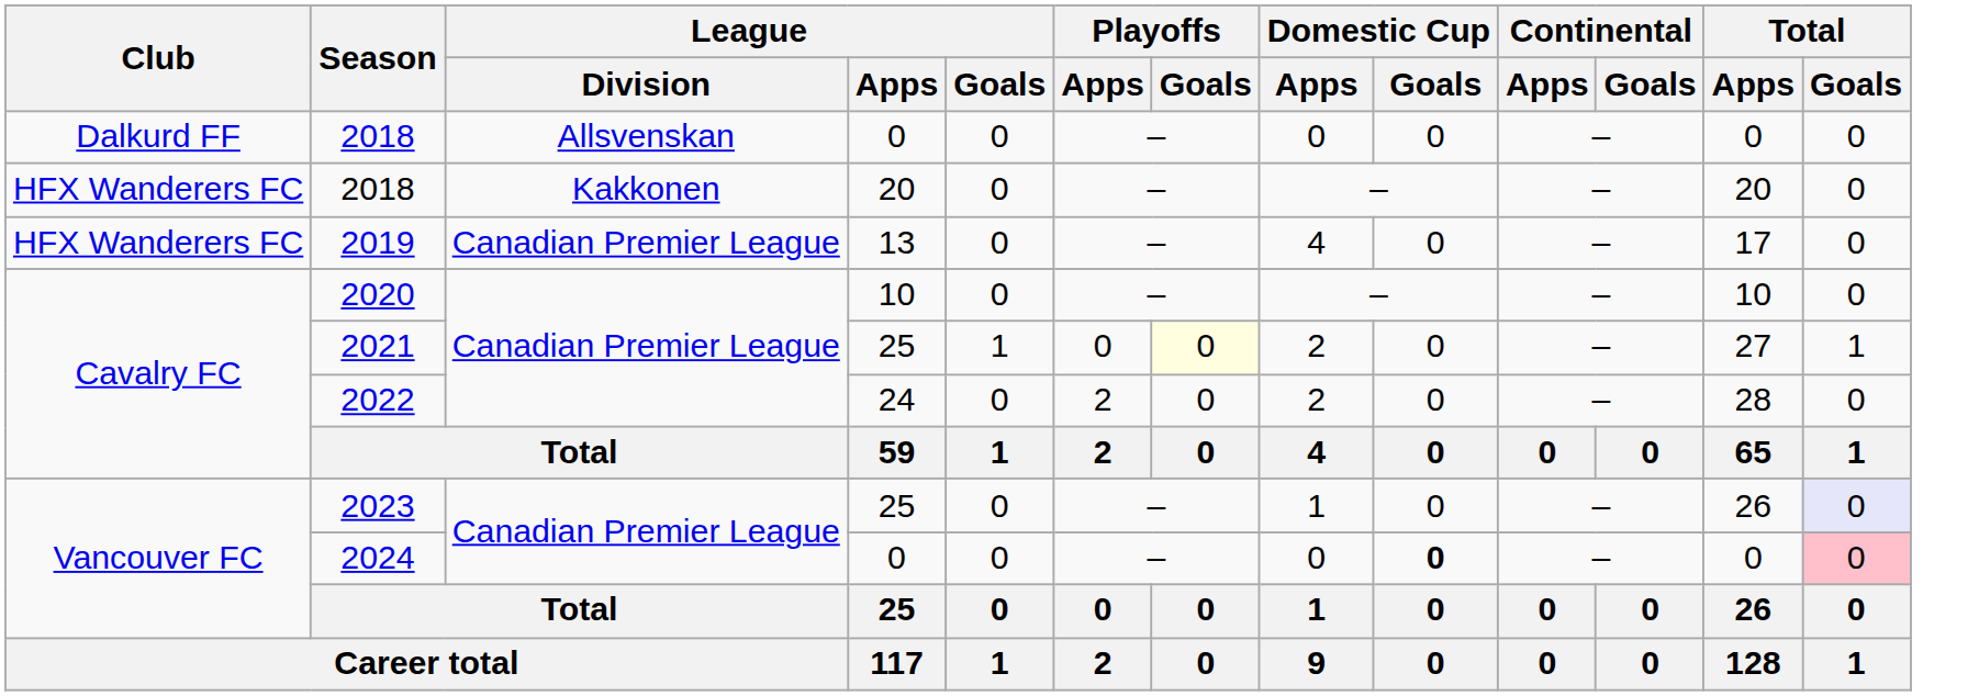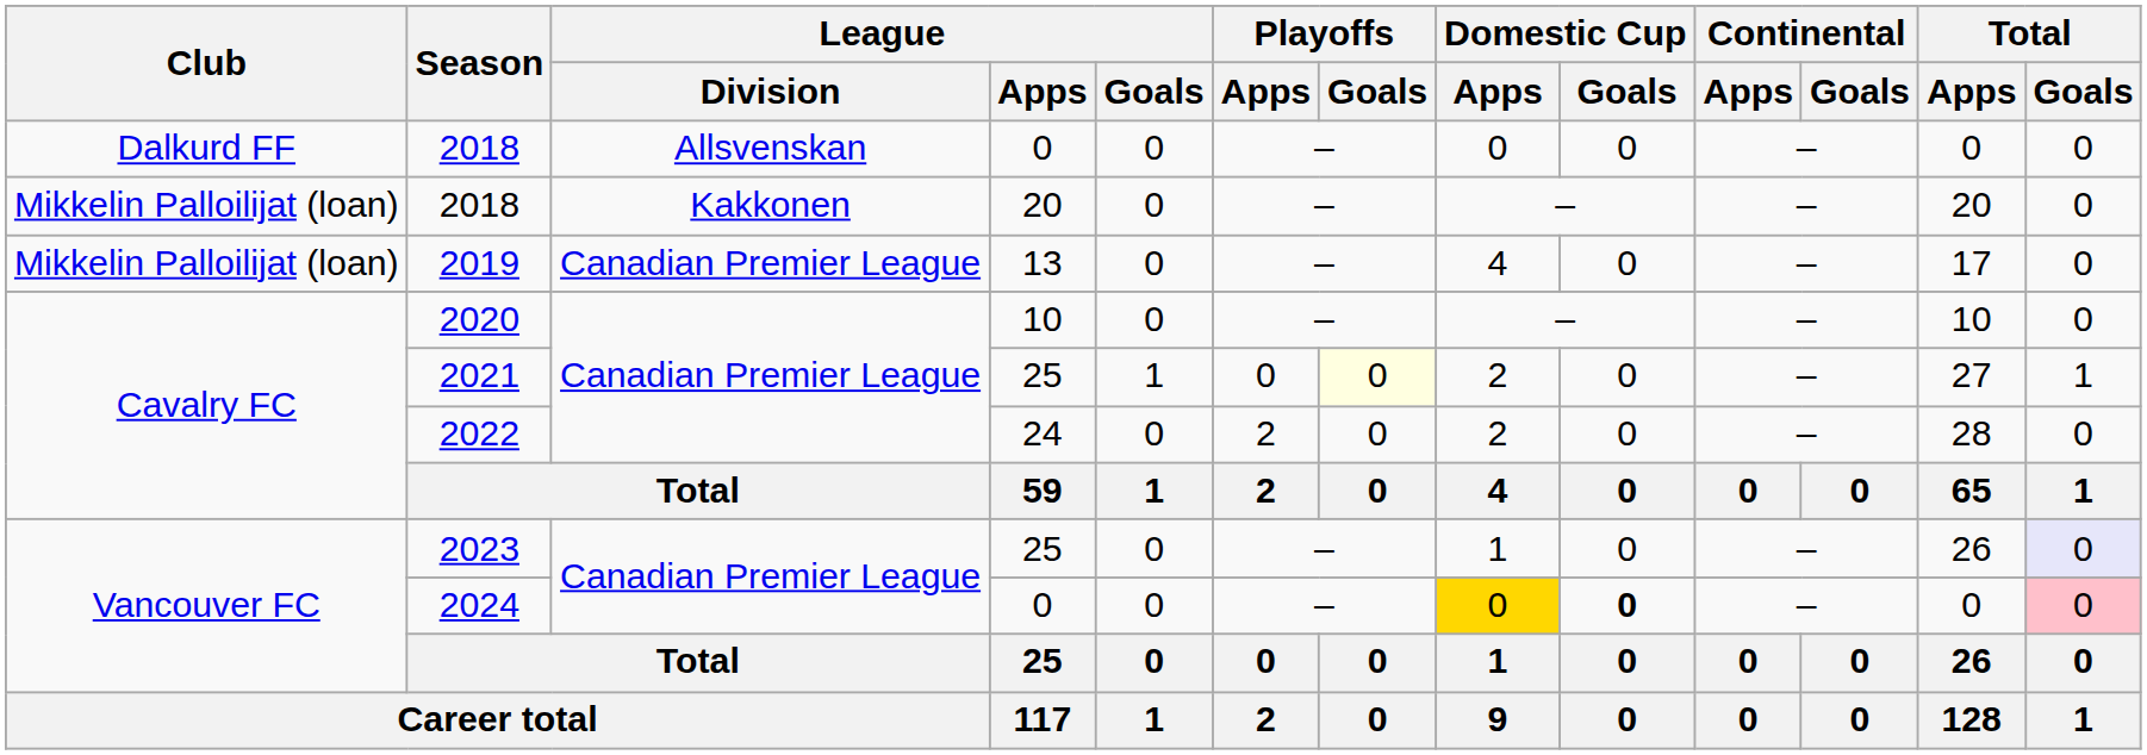2018 / 20 | Club: HFX Wanderers FC -> Mikkelin Palloilijat (loan)
2019 | Club: HFX Wanderers FC -> Mikkelin Palloilijat (loan)
2024 | Domestic Cup / Apps: no background -> gold background
